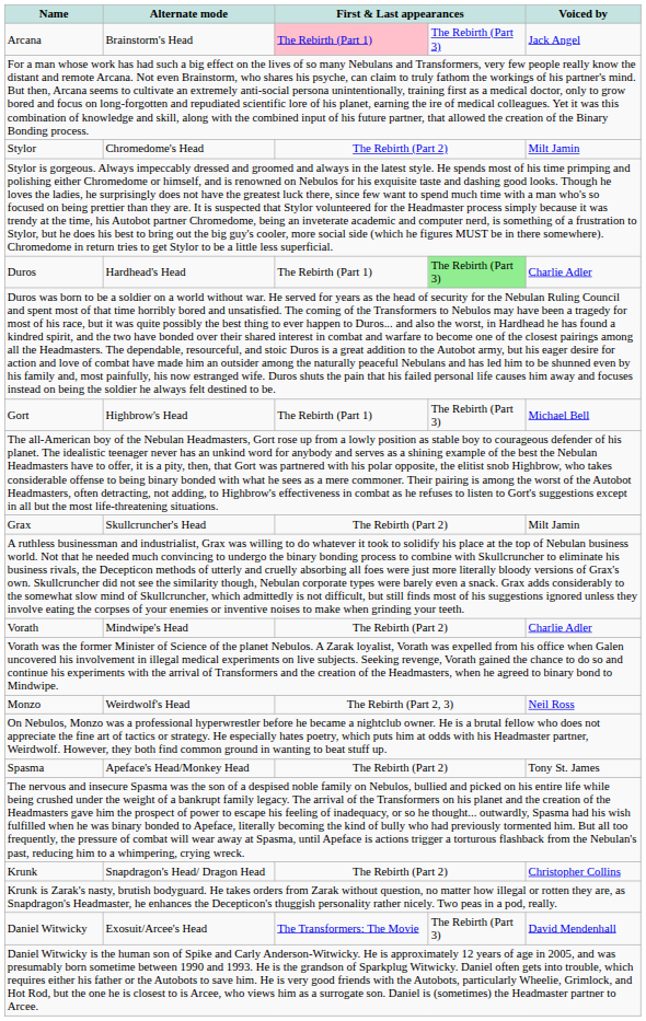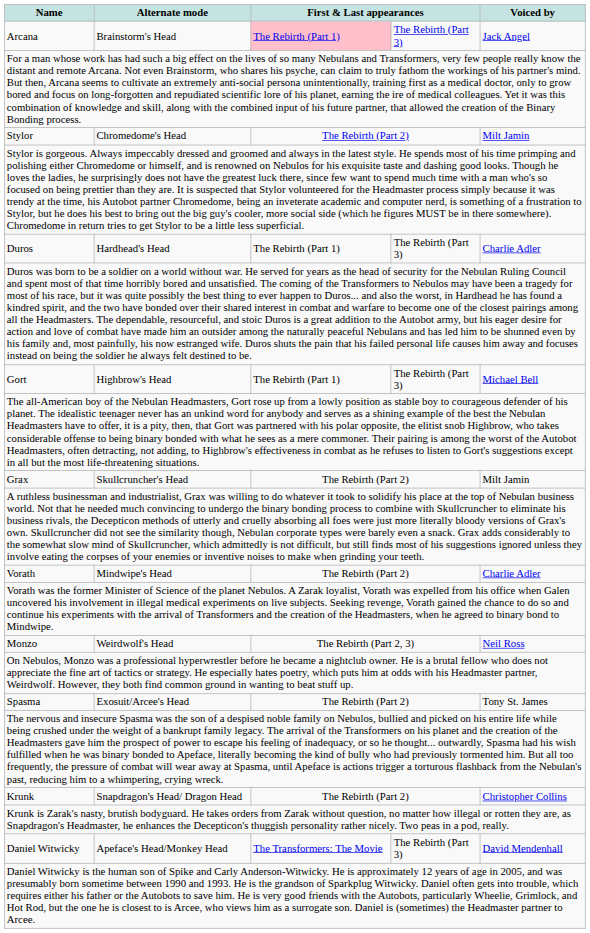Duros | column 4: lightgreen background -> no background
Spasma | Alternate mode: Apeface's Head/Monkey Head -> Exosuit/Arcee's Head
Daniel Witwicky | Alternate mode: Exosuit/Arcee's Head -> Apeface's Head/Monkey Head
